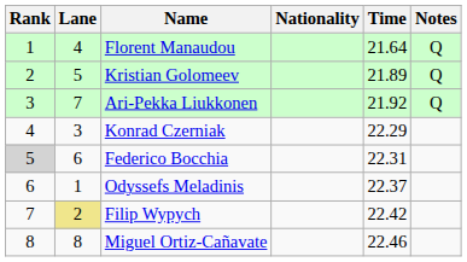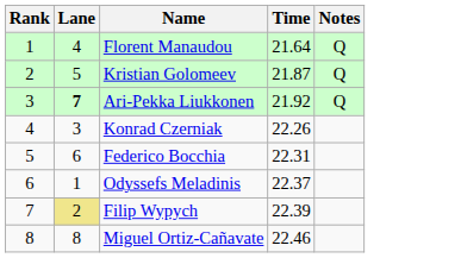- column: Nationality
Kristian Golomeev | Time: 21.89 -> 21.87
Ari-Pekka Liukkonen | Lane: normal -> bold
Konrad Czerniak | Time: 22.29 -> 22.26
Federico Bocchia | Rank: lightgrey background -> no background
Filip Wypych | Time: 22.42 -> 22.39
